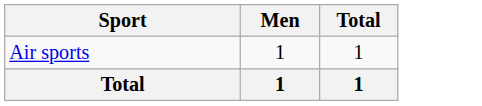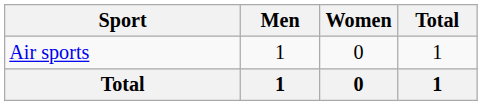+ column: Women | 0 | 0
